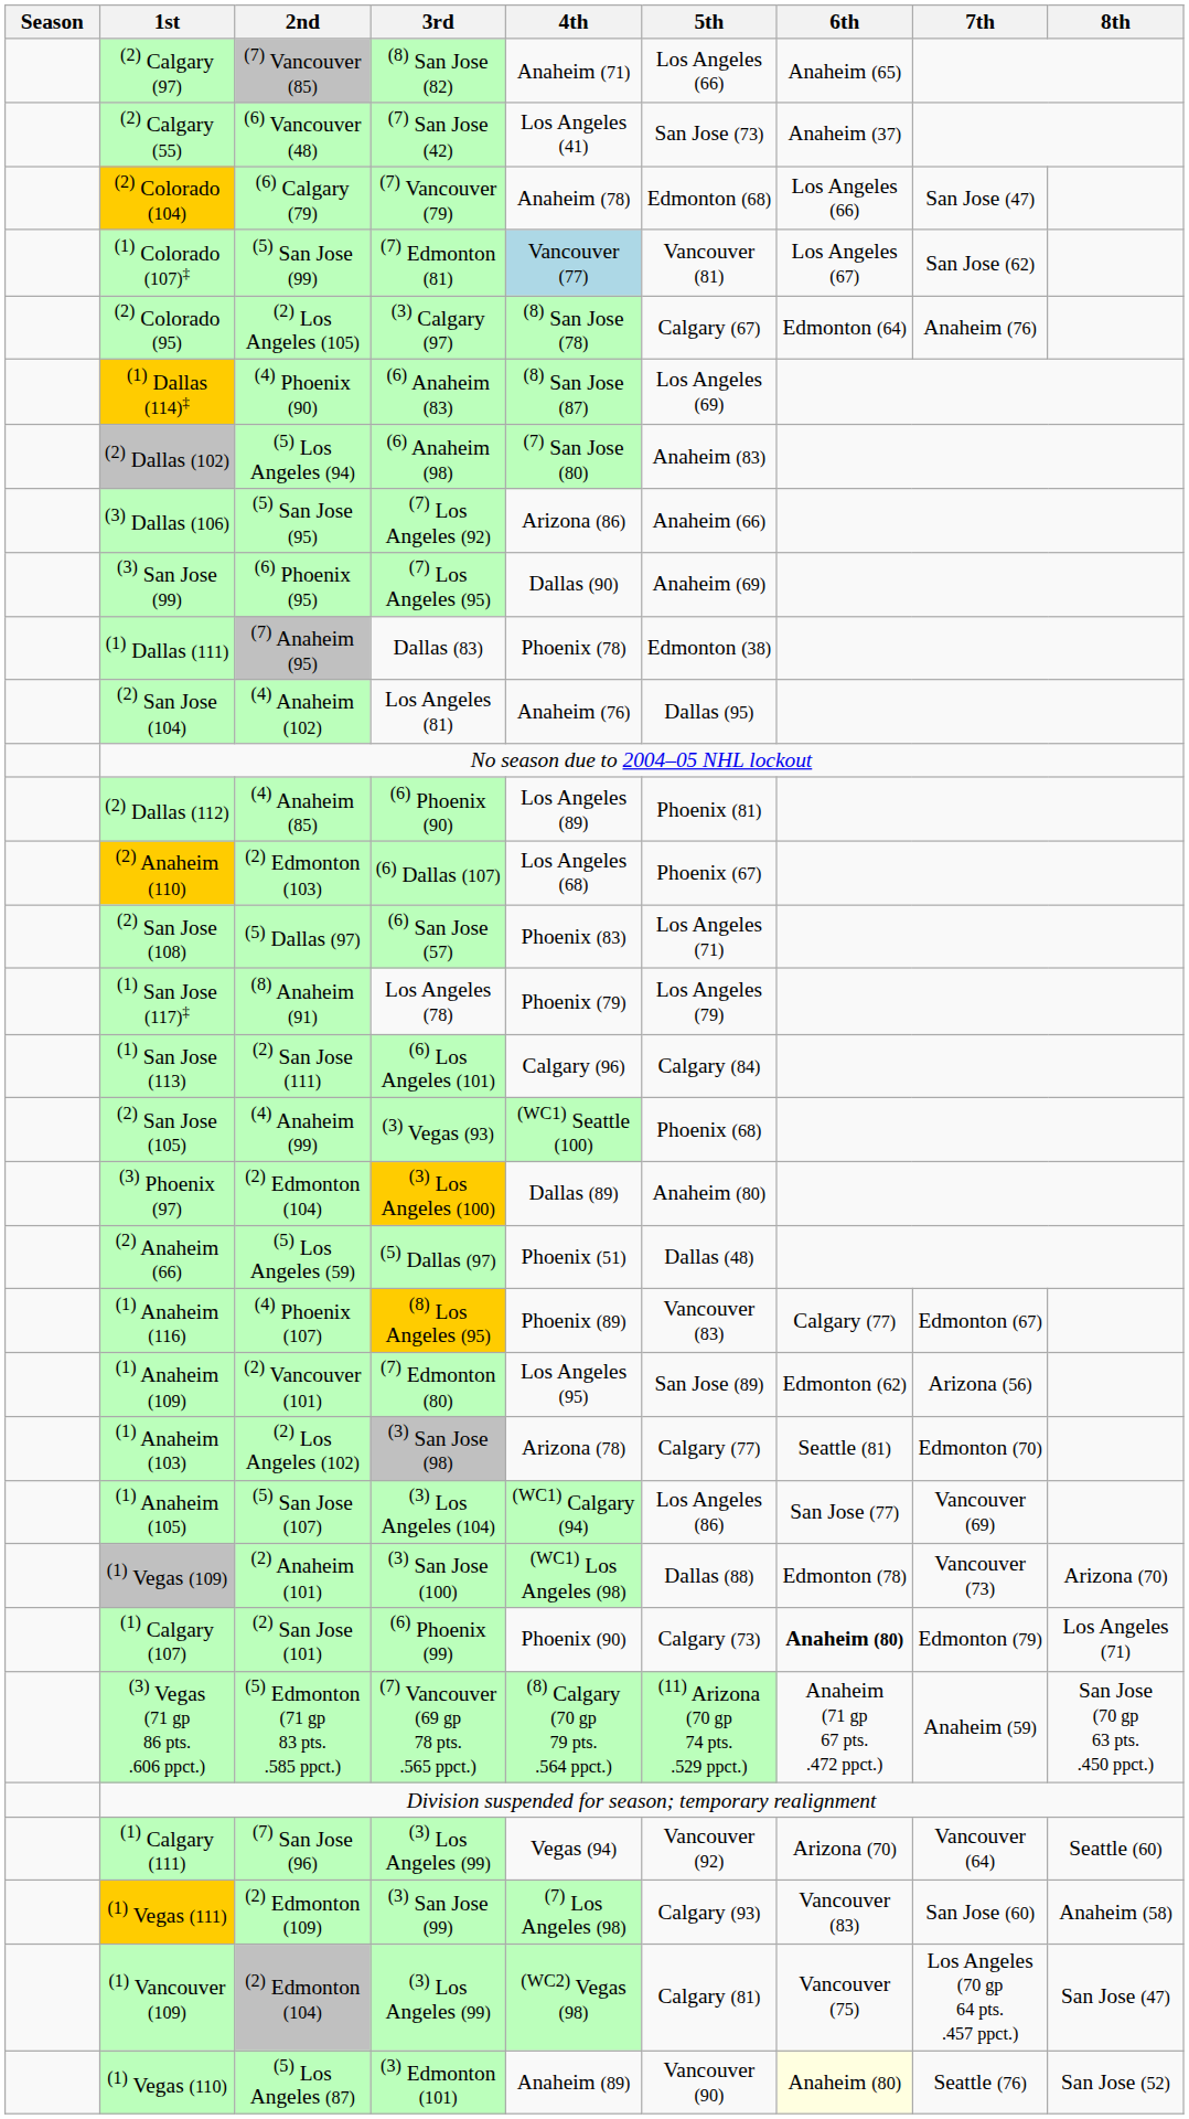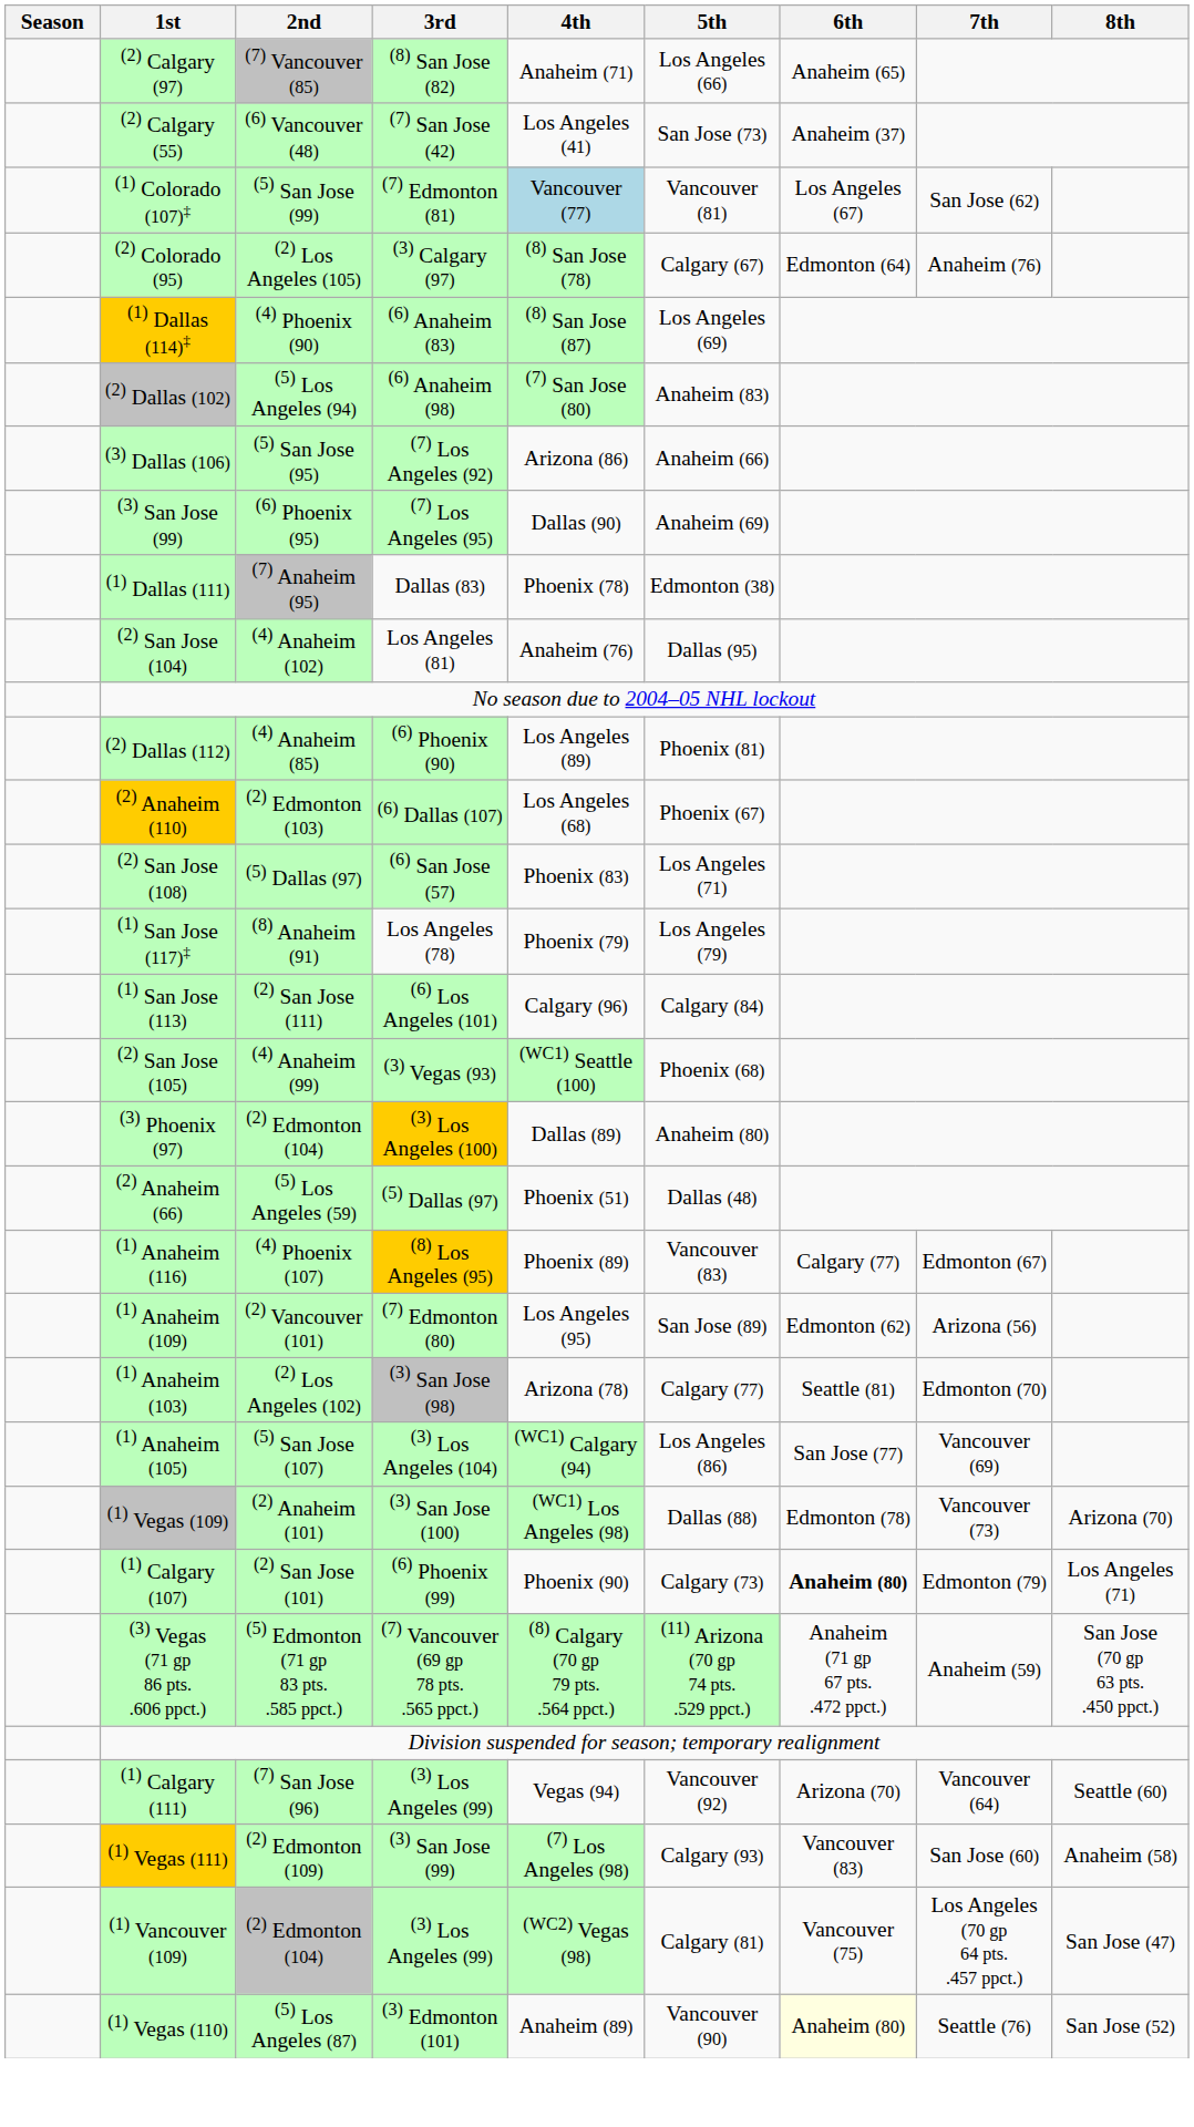- row: (2) Colorado (104) | (6) Calgary (79) | (7) Vancouver (79) | Anaheim (78) | Edmonton (68) | Los Angeles (66) | San Jose (47)
